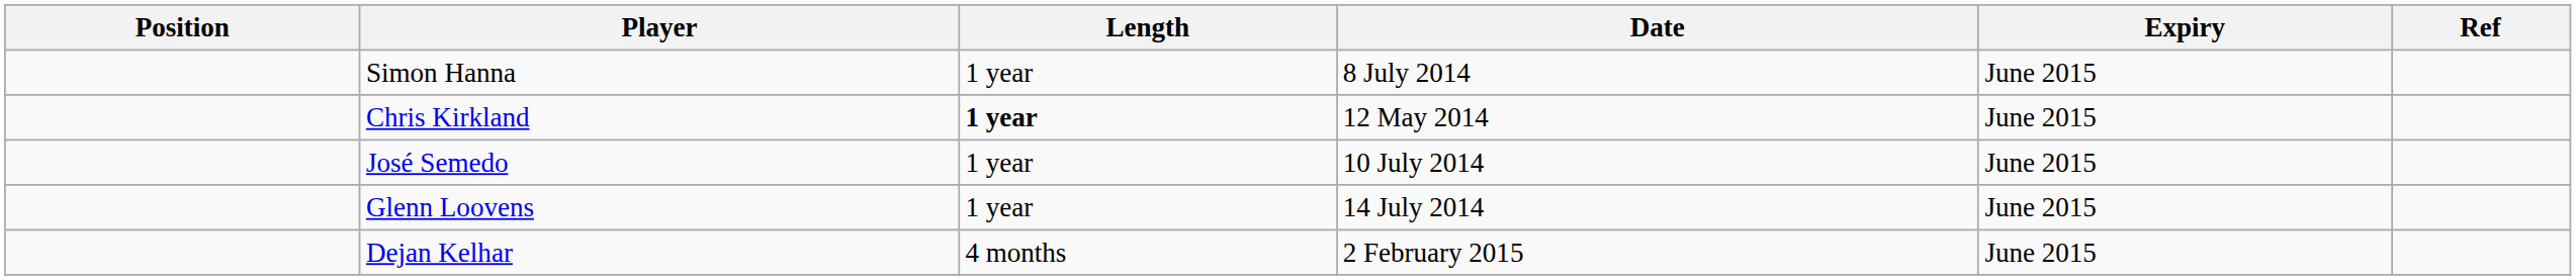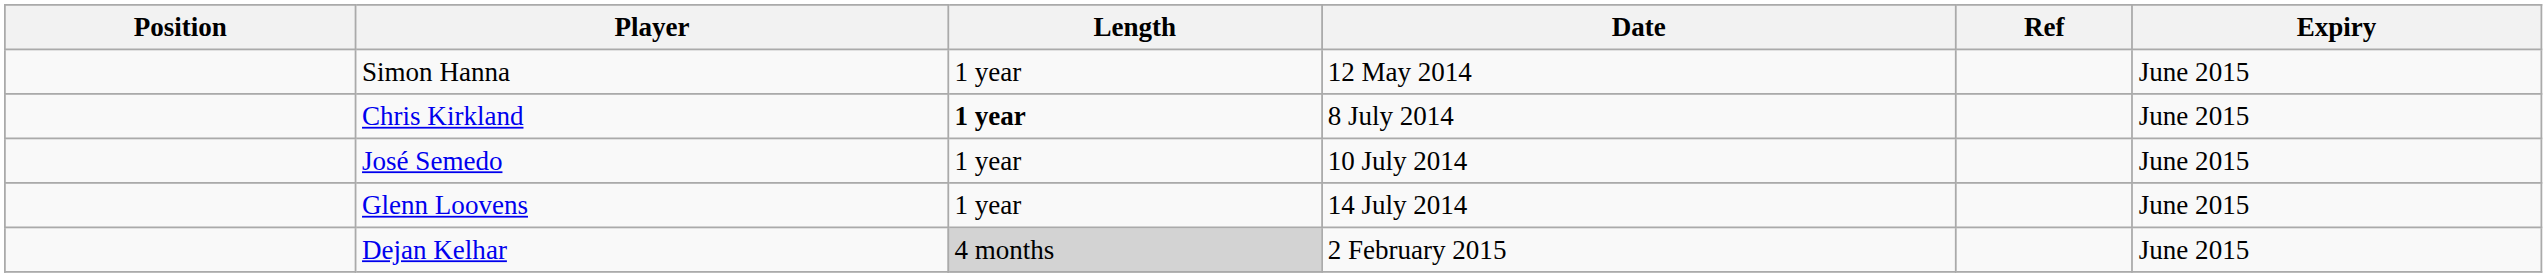columns swapped: Expiry <-> Ref
Simon Hanna | Date: 8 July 2014 -> 12 May 2014
Chris Kirkland | Date: 12 May 2014 -> 8 July 2014
Dejan Kelhar | Length: no background -> lightgrey background
